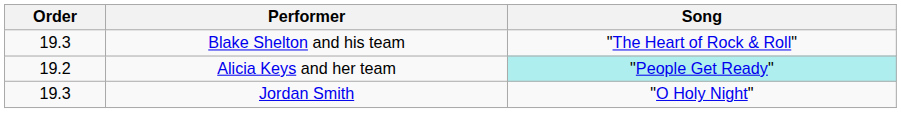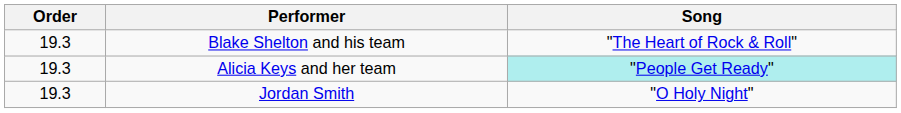Alicia Keys and her team | Order: 19.2 -> 19.3
